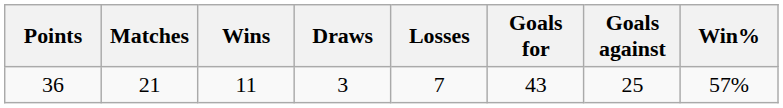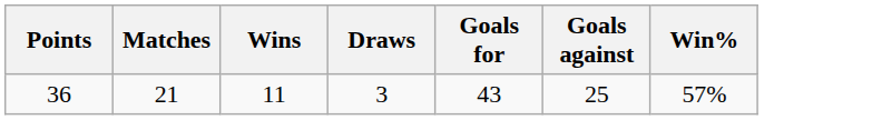- column: Losses | 7
